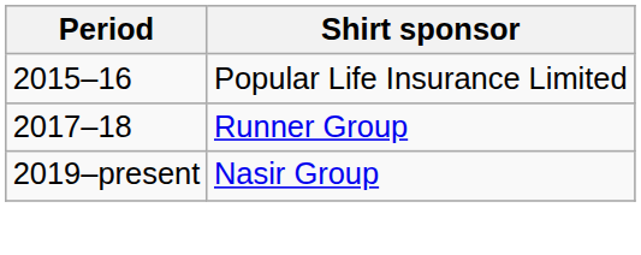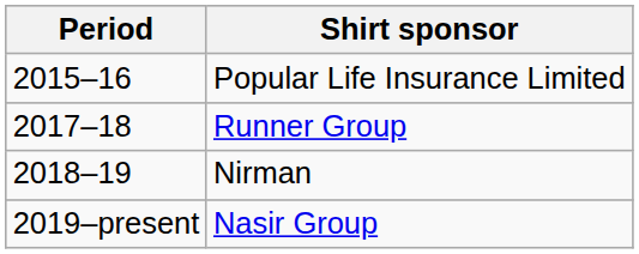+ row: 2018–19 | Nirman
